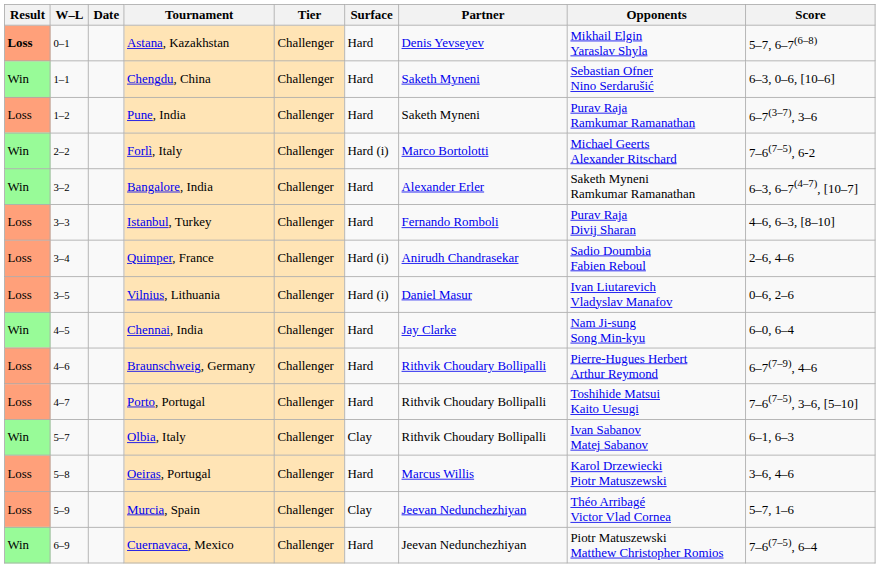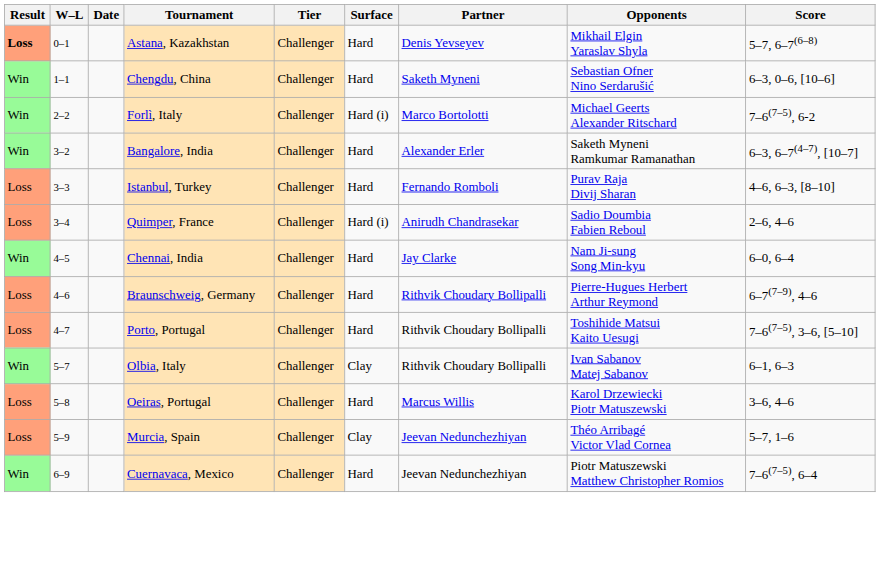- row: Loss | 1–2 | Pune, India | Challenger | Hard | Saketh Myneni | Purav Raja Ramkumar Ramanathan | 6–7(3–7), 3–6
- row: Loss | 3–5 | Vilnius, Lithuania | Challenger | Hard (i) | Daniel Masur | Ivan Liutarevich Vladyslav Manafov | 0–6, 2–6
